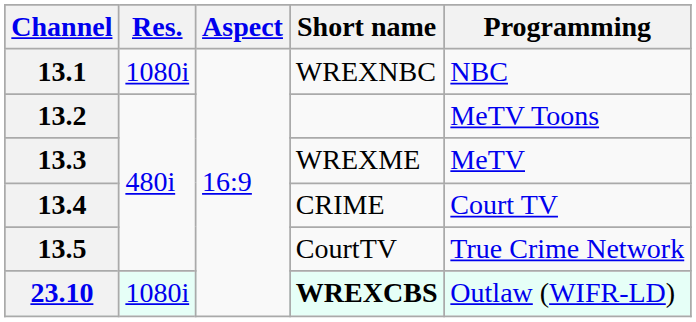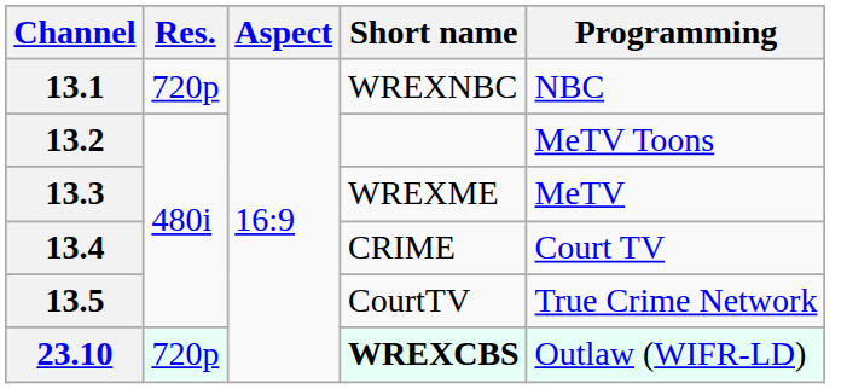13.1 | Res.: 1080i -> 720p
23.10 | Res.: 1080i -> 720p
